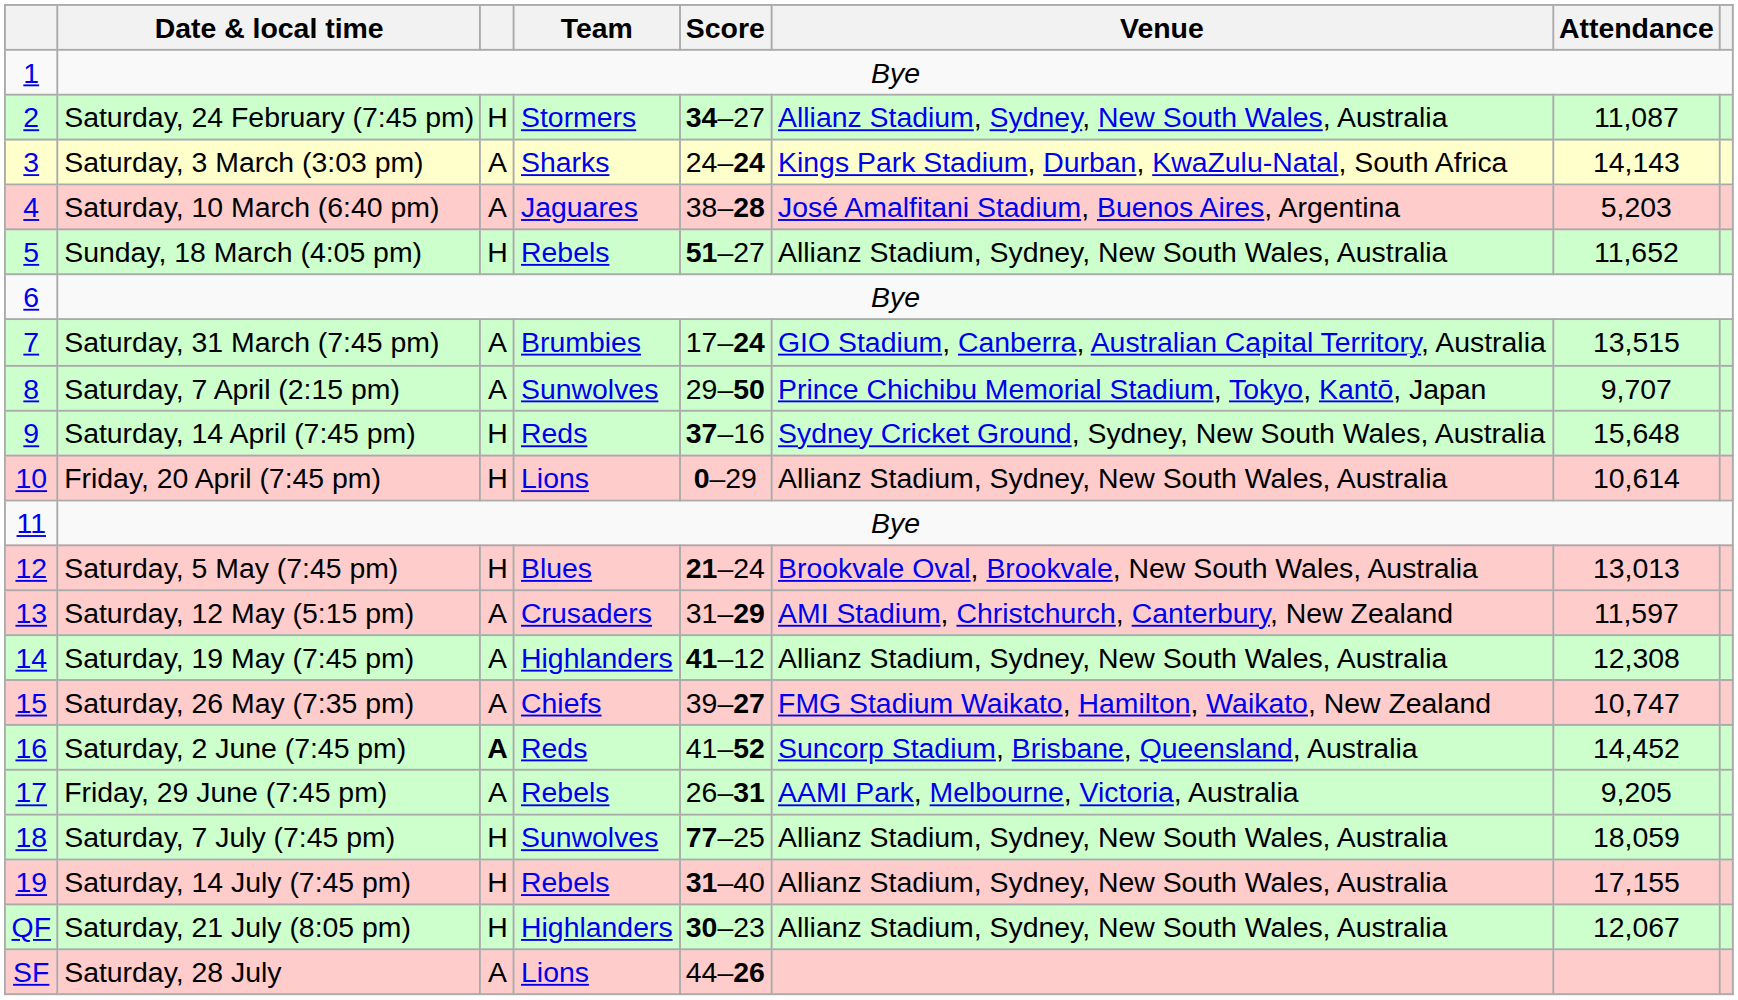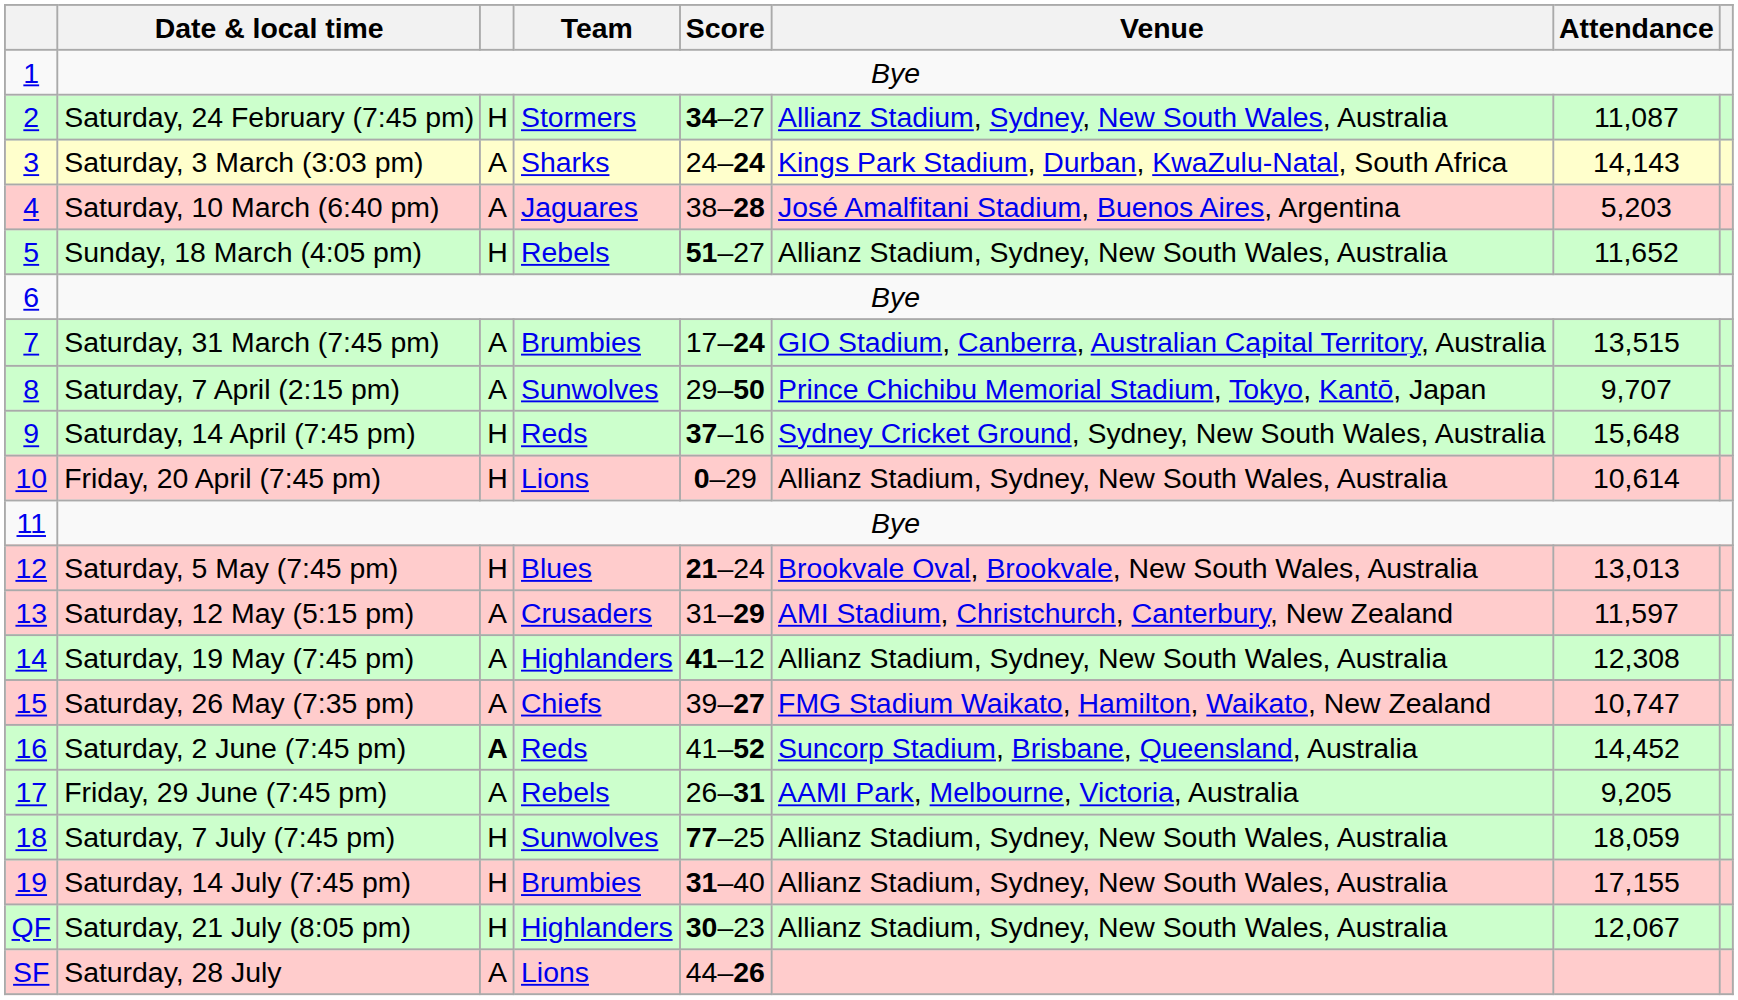Saturday, 14 July (7:45 pm) | Team: Rebels -> Brumbies
